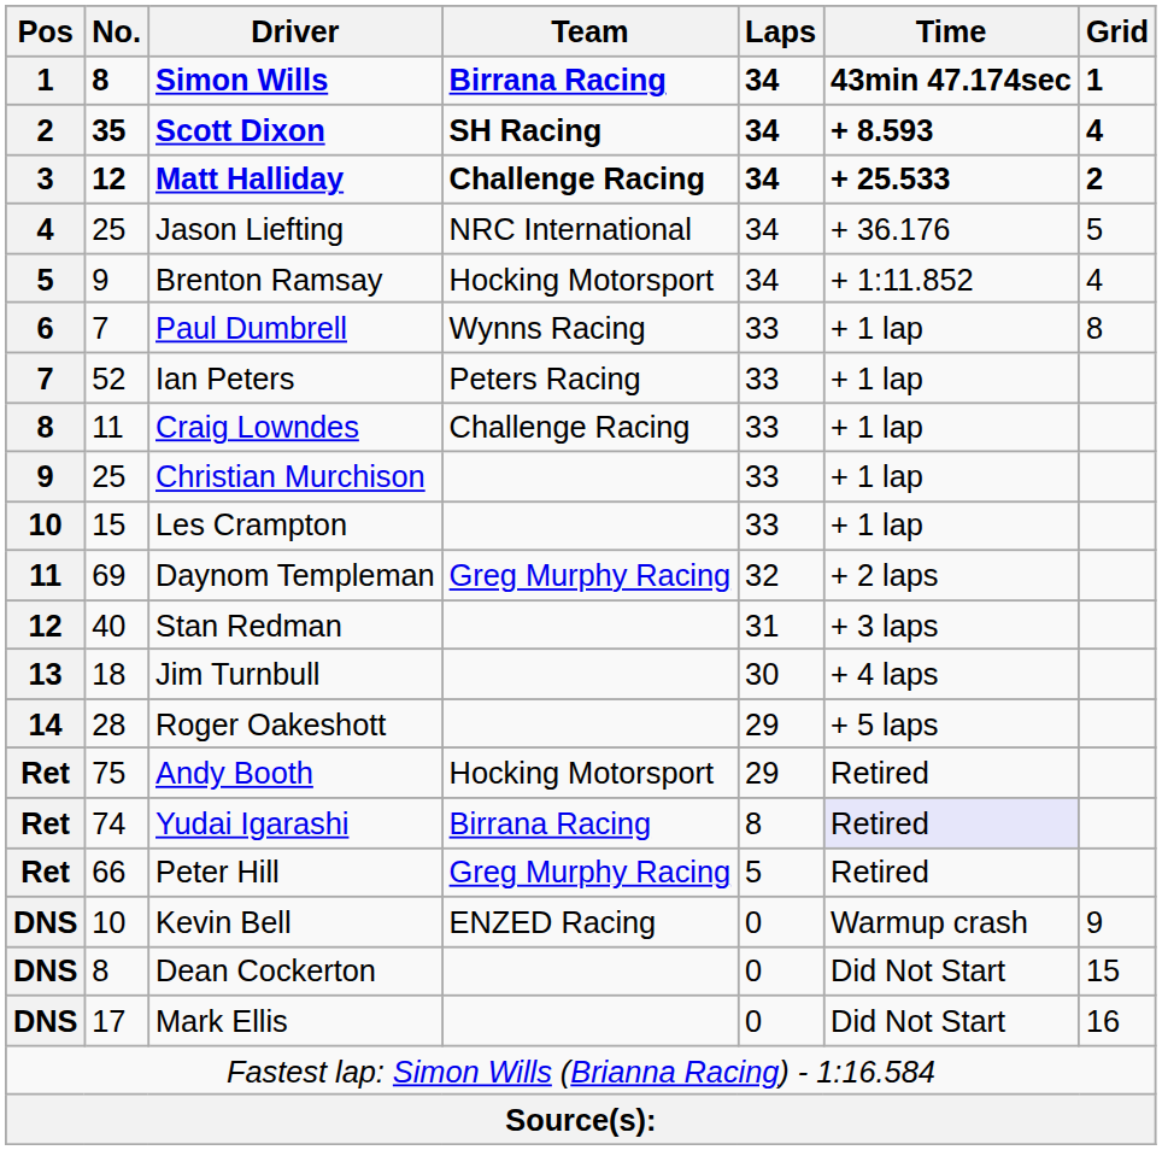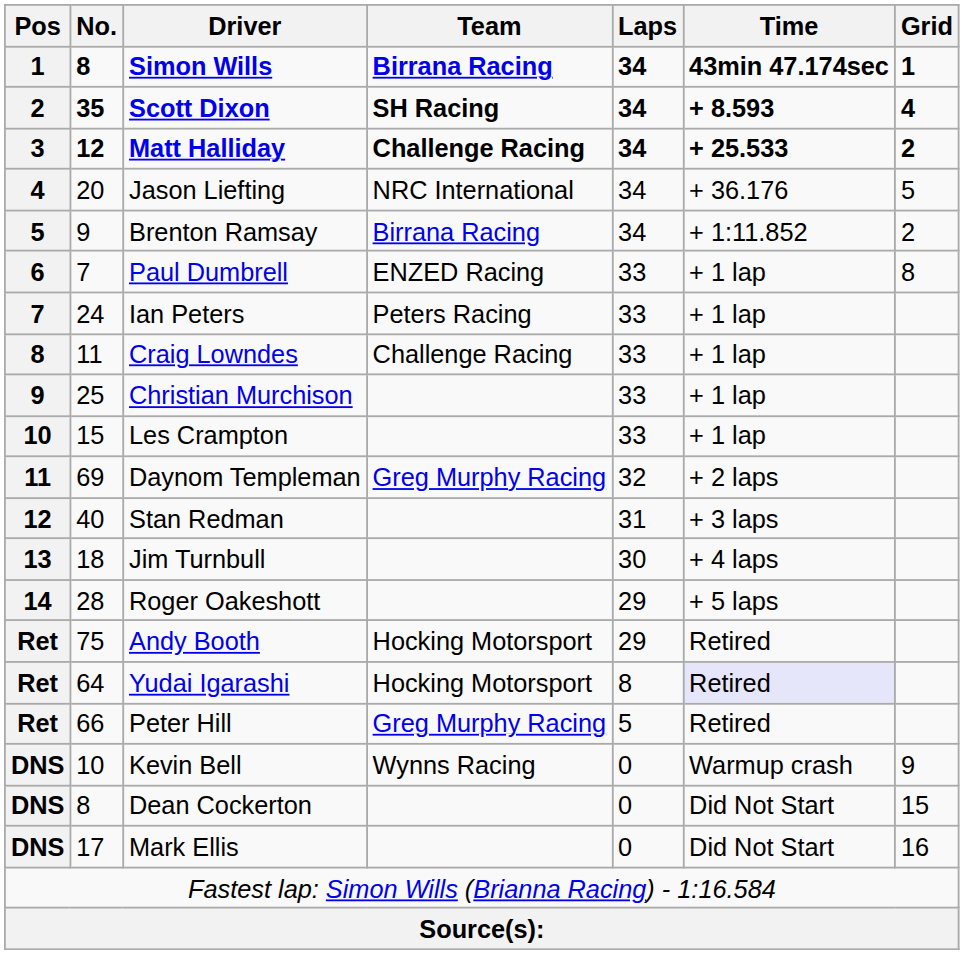Jason Liefting | No.: 25 -> 20
Brenton Ramsay | Team: Hocking Motorsport -> Birrana Racing
Brenton Ramsay | Grid: 4 -> 2
Paul Dumbrell | Team: Wynns Racing -> ENZED Racing
Ian Peters | No.: 52 -> 24
Yudai Igarashi | No.: 74 -> 64
Yudai Igarashi | Team: Birrana Racing -> Hocking Motorsport
Kevin Bell | Team: ENZED Racing -> Wynns Racing
